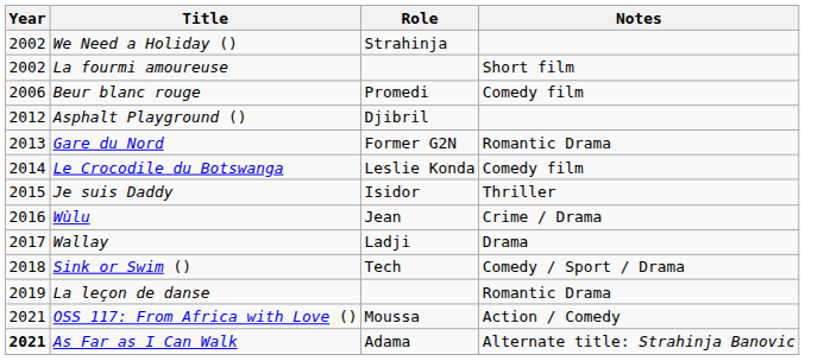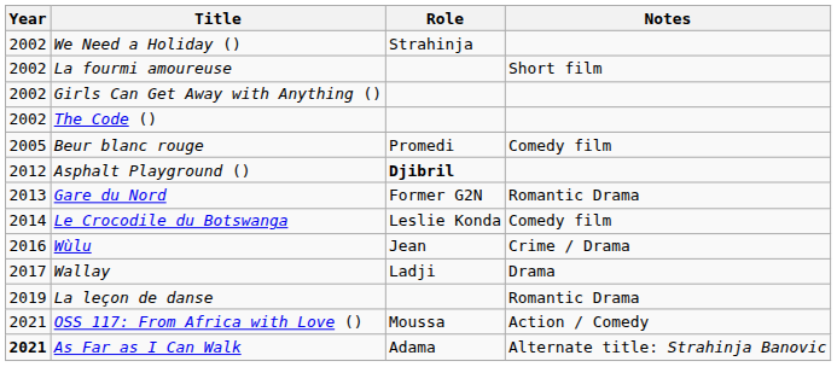+ row: 2002 | Girls Can Get Away with Anything ()
+ row: 2002 | The Code ()
Beur blanc rouge | Year: 2006 -> 2005
Asphalt Playground () | Role: normal -> bold
- row: 2015 | Je suis Daddy | Isidor | Thriller
- row: 2018 | Sink or Swim () | Tech | Comedy / Sport / Drama
